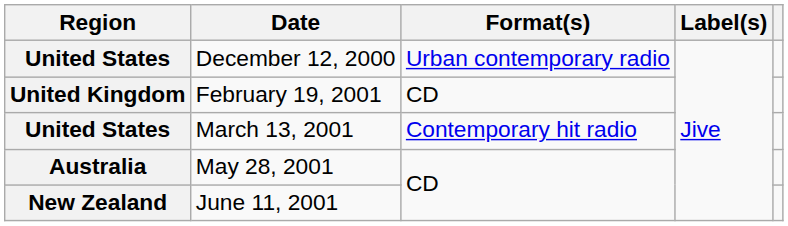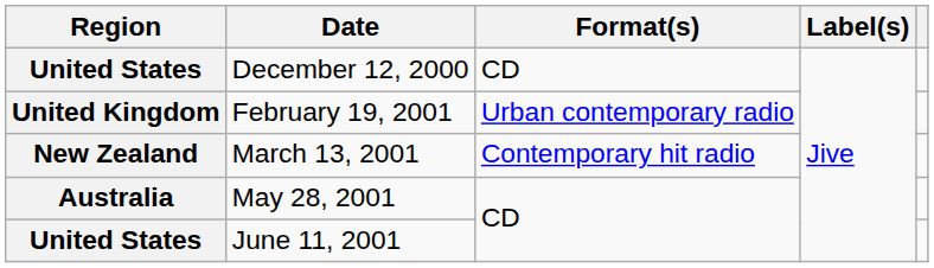December 12, 2000 | Format(s): Urban contemporary radio -> CD
February 19, 2001 | Format(s): CD -> Urban contemporary radio
March 13, 2001 | Region: United States -> New Zealand
June 11, 2001 | Region: New Zealand -> United States
